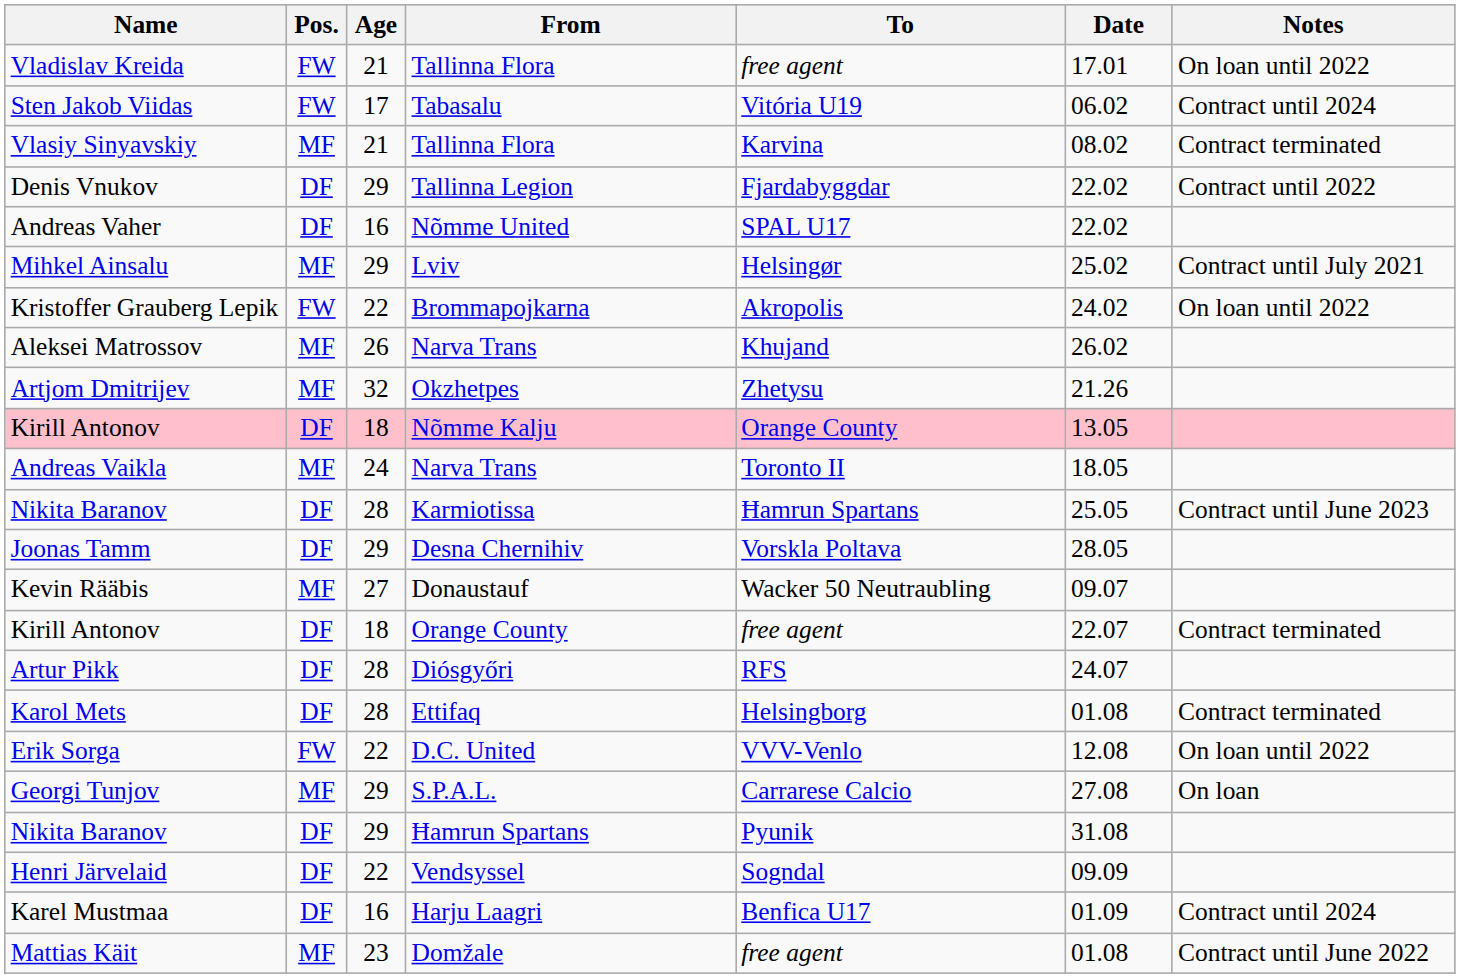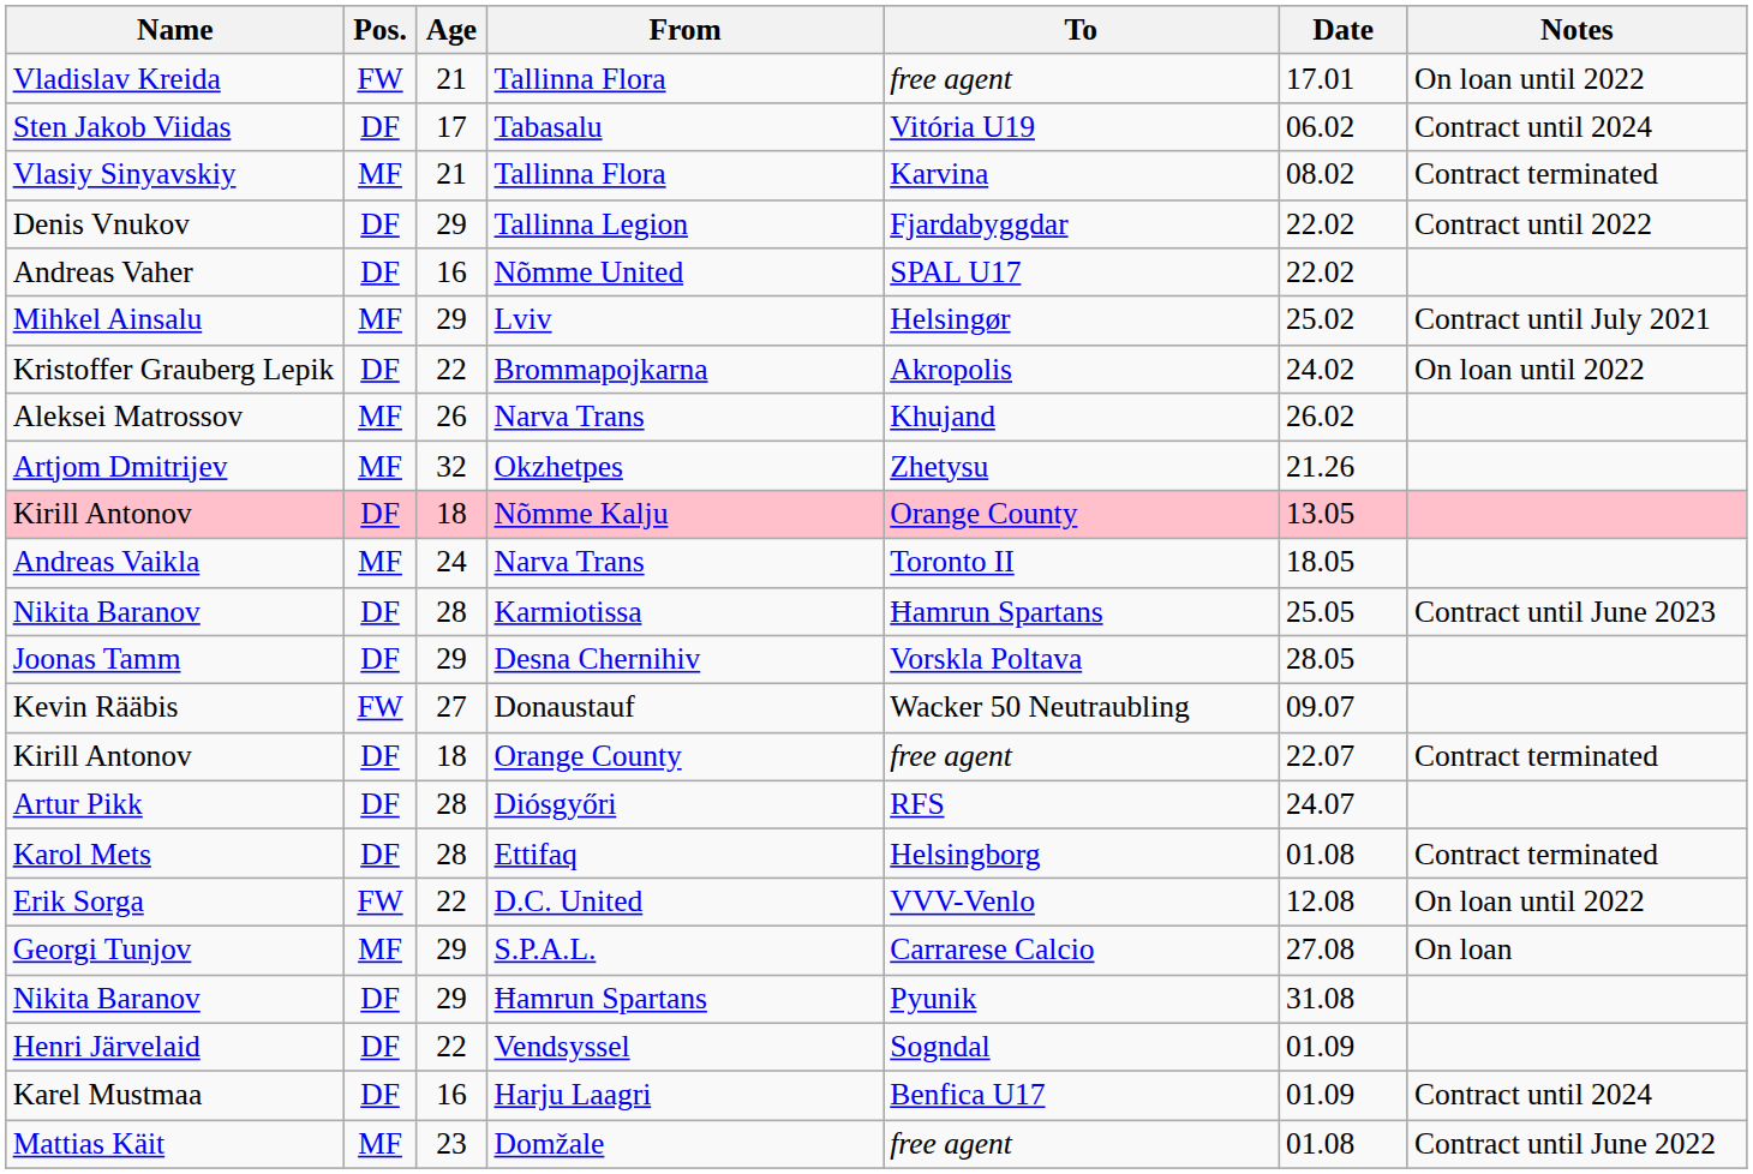Sten Jakob Viidas | Pos.: FW -> DF
Kristoffer Grauberg Lepik | Pos.: FW -> DF
Kevin Rääbis | Pos.: MF -> FW
Henri Järvelaid | Date: 09.09 -> 01.09
